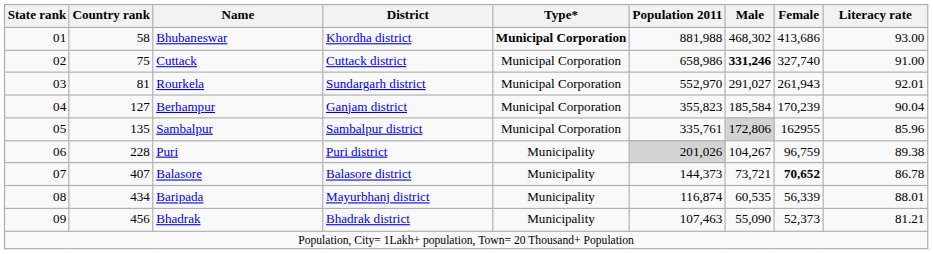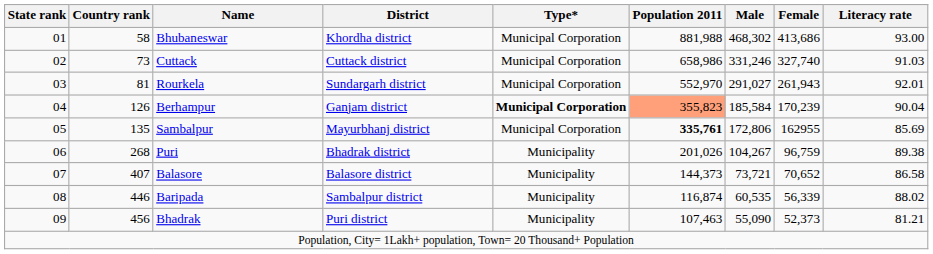Bhubaneswar | Type*: bold -> normal
Cuttack | Country rank: 75 -> 73
Cuttack | Male: bold -> normal
Cuttack | Literacy rate: 91.00 -> 91.03
Berhampur | Country rank: 127 -> 126
Berhampur | Type*: normal -> bold
Berhampur | Population 2011: no background -> lightsalmon background
Sambalpur | District: Sambalpur district -> Mayurbhanj district
Sambalpur | Population 2011: normal -> bold
Sambalpur | Male: lightgrey background -> no background
Sambalpur | Literacy rate: 85.96 -> 85.69
Puri | Country rank: 228 -> 268
Puri | District: Puri district -> Bhadrak district
Puri | Population 2011: lightgrey background -> no background
Balasore | Female: bold -> normal
Balasore | Literacy rate: 86.78 -> 86.58
Baripada | Country rank: 434 -> 446
Baripada | District: Mayurbhanj district -> Sambalpur district
Baripada | Literacy rate: 88.01 -> 88.02
Bhadrak | District: Bhadrak district -> Puri district
